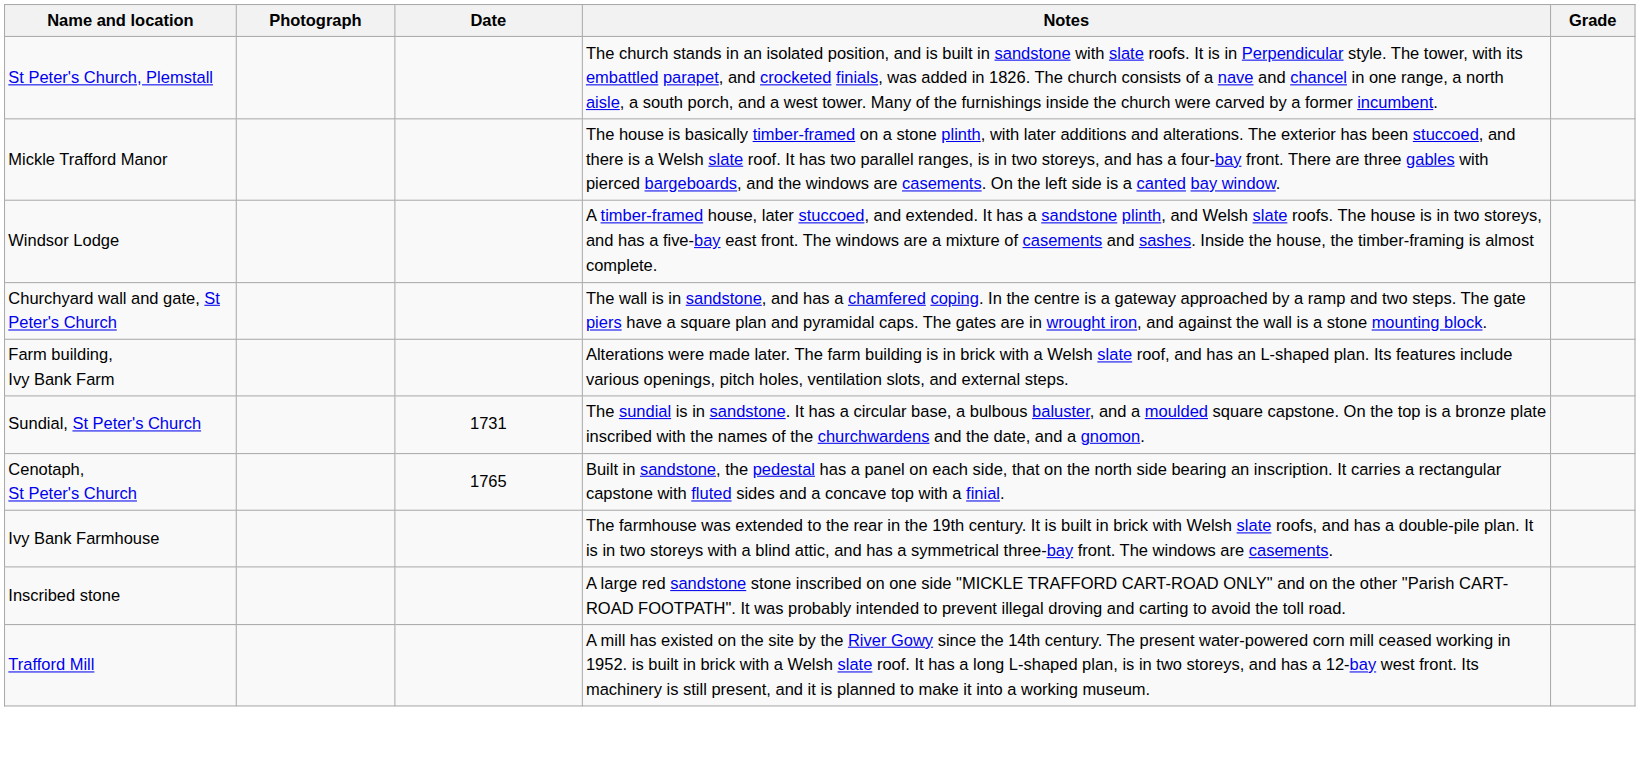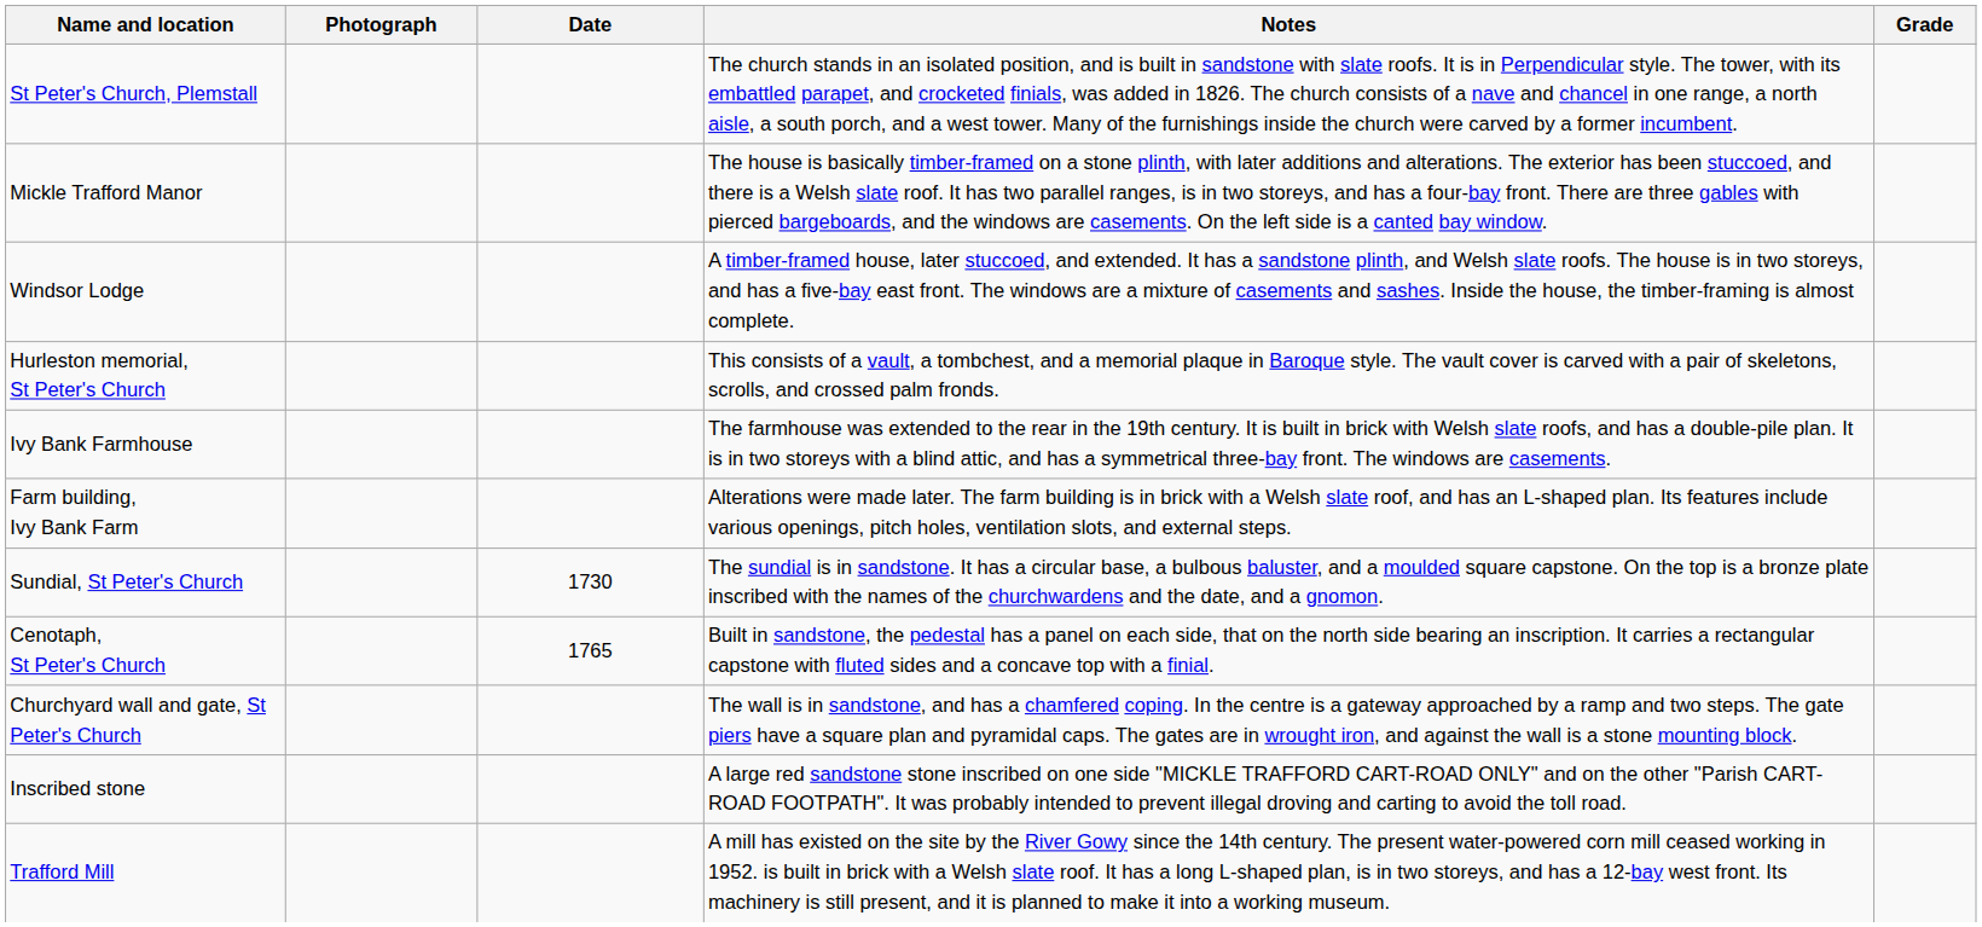+ row: Hurleston memorial, St Peter's Church | This consists of a vault, a tombchest, and a memorial plaque in Baroque style. The vault cover is carved with a pair of skeletons, scrolls, and crossed palm fronds.
rows swapped: Ivy Bank Farmhouse <-> Churchyard wall and gate, St Peter's Church
Sundial, St Peter's Church | Date: 1731 -> 1730
